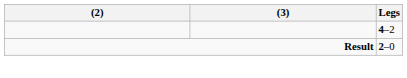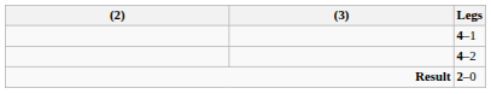+ row: 4–1
